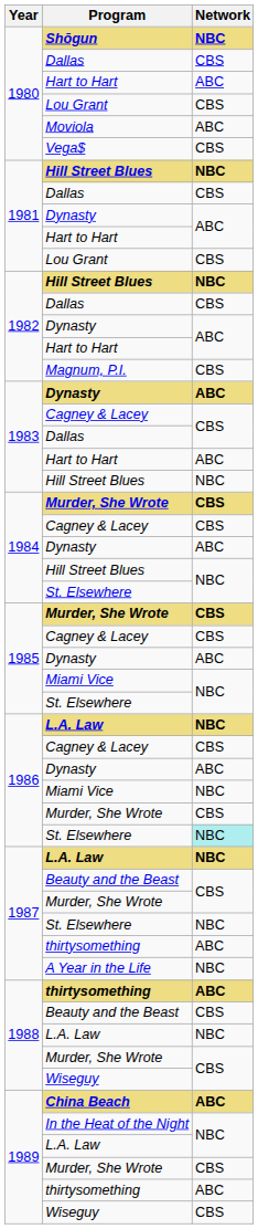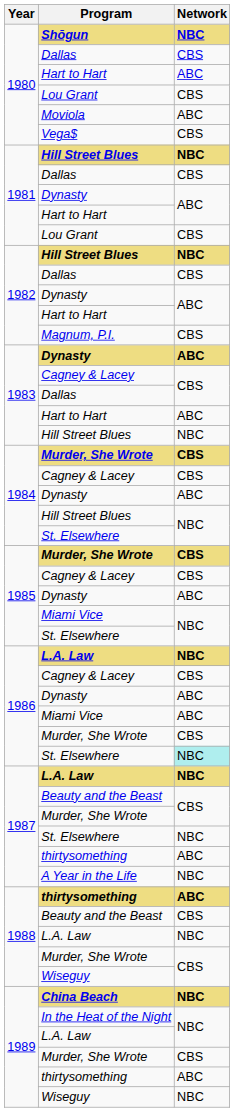1986 / Miami Vice | Network: NBC -> ABC
China Beach | Network: ABC -> NBC
1989 / Wiseguy | Network: CBS -> NBC
